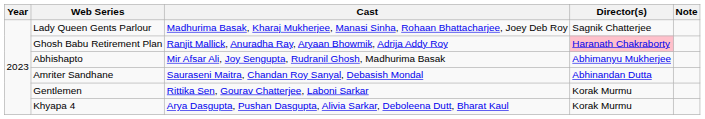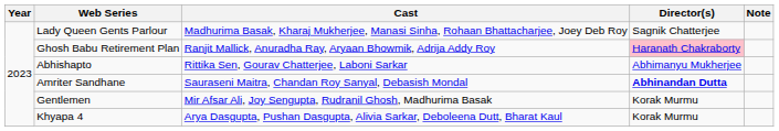Abhishapto | Cast: Mir Afsar Ali, Joy Sengupta, Rudranil Ghosh, Madhurima Basak -> Rittika Sen, Gourav Chatterjee, Laboni Sarkar
Amriter Sandhane | Director(s): normal -> bold
Gentlemen | Cast: Rittika Sen, Gourav Chatterjee, Laboni Sarkar -> Mir Afsar Ali, Joy Sengupta, Rudranil Ghosh, Madhurima Basak
